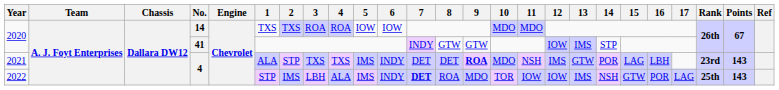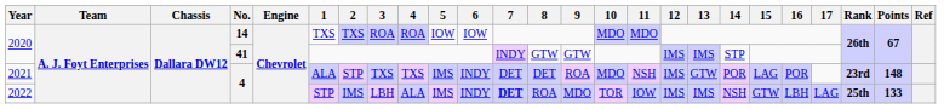2020 / 41 | 12: IOW -> IMS
2021 | 9: bold -> normal
2021 | 16: LBH -> POR
2021 | Points: 143 -> 148
2022 | 12: IOW -> IMS
2022 | 16: POR -> LBH
2022 | Points: 143 -> 133
